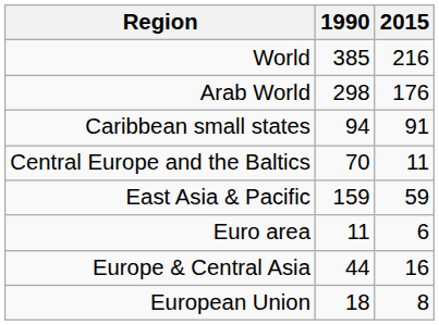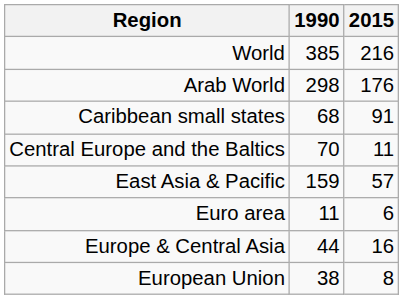Caribbean small states | 1990: 94 -> 68
East Asia & Pacific | 2015: 59 -> 57
European Union | 1990: 18 -> 38
